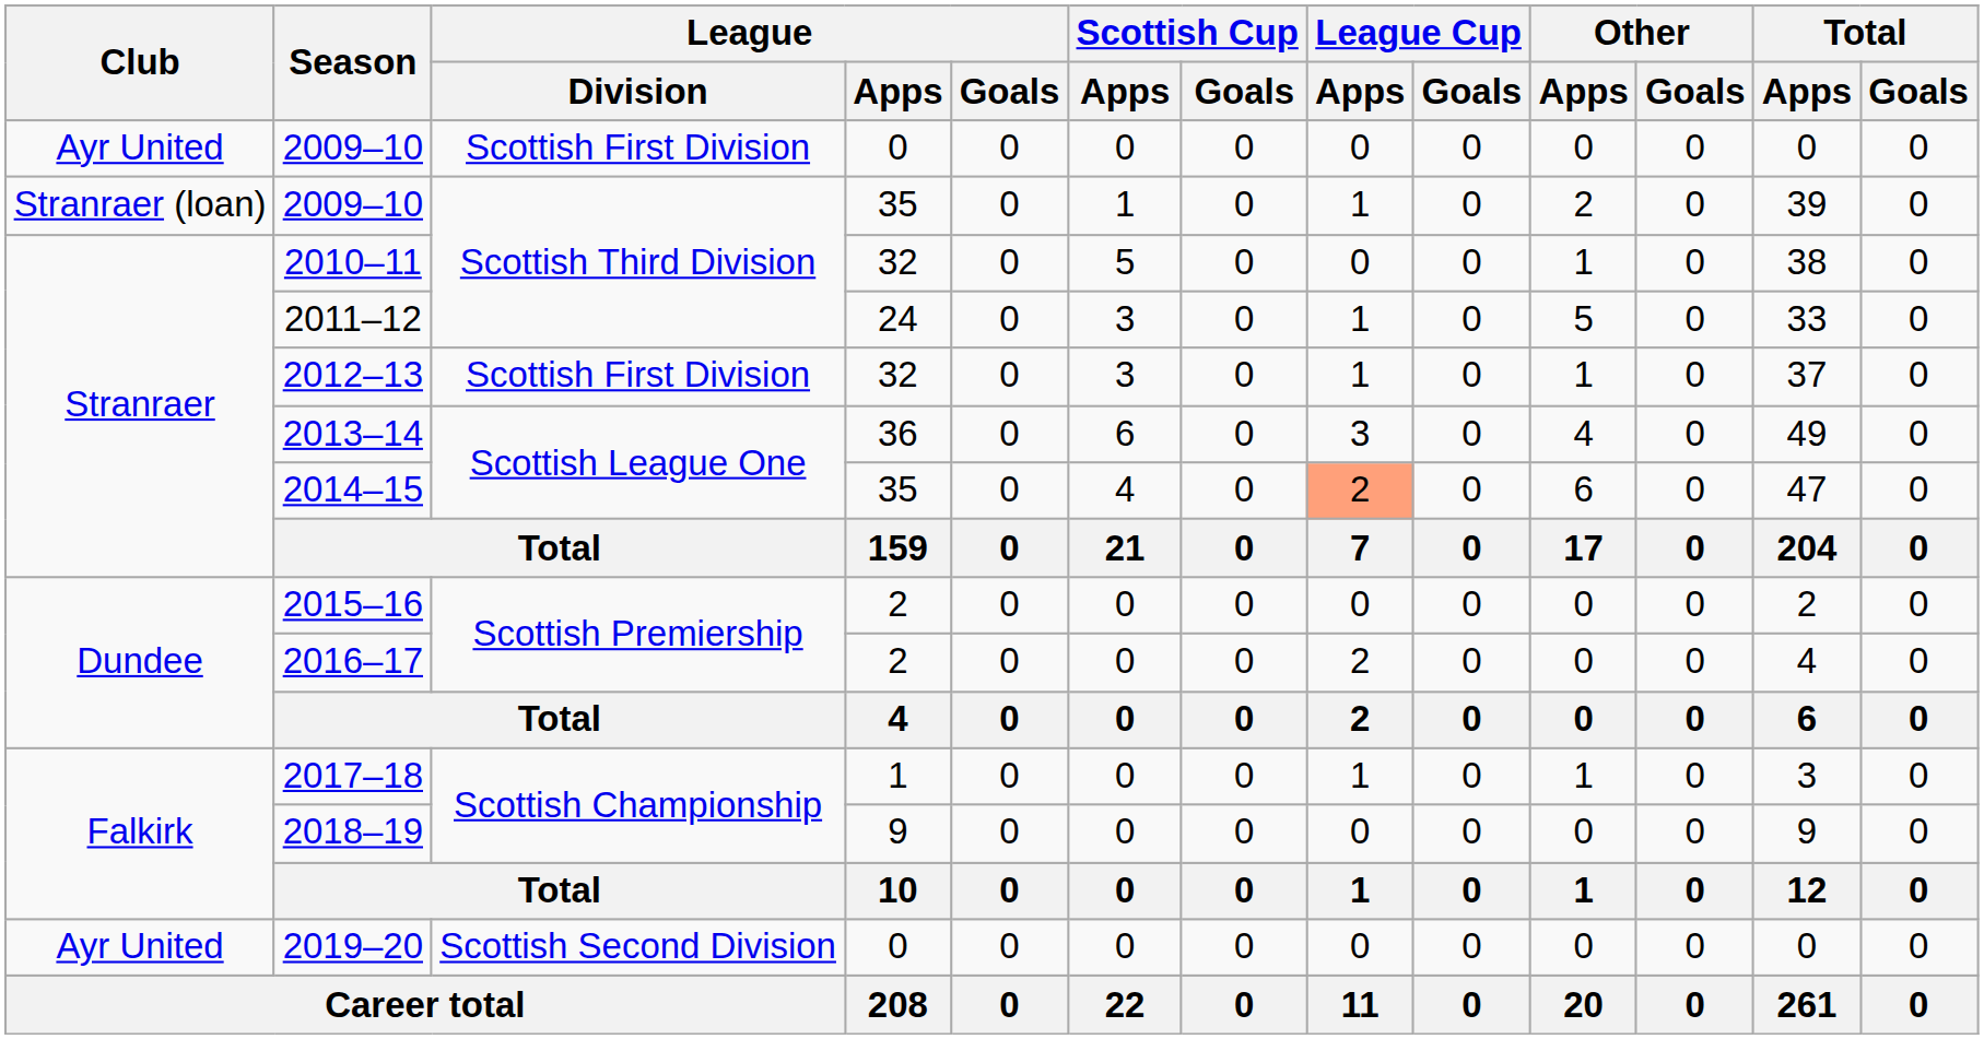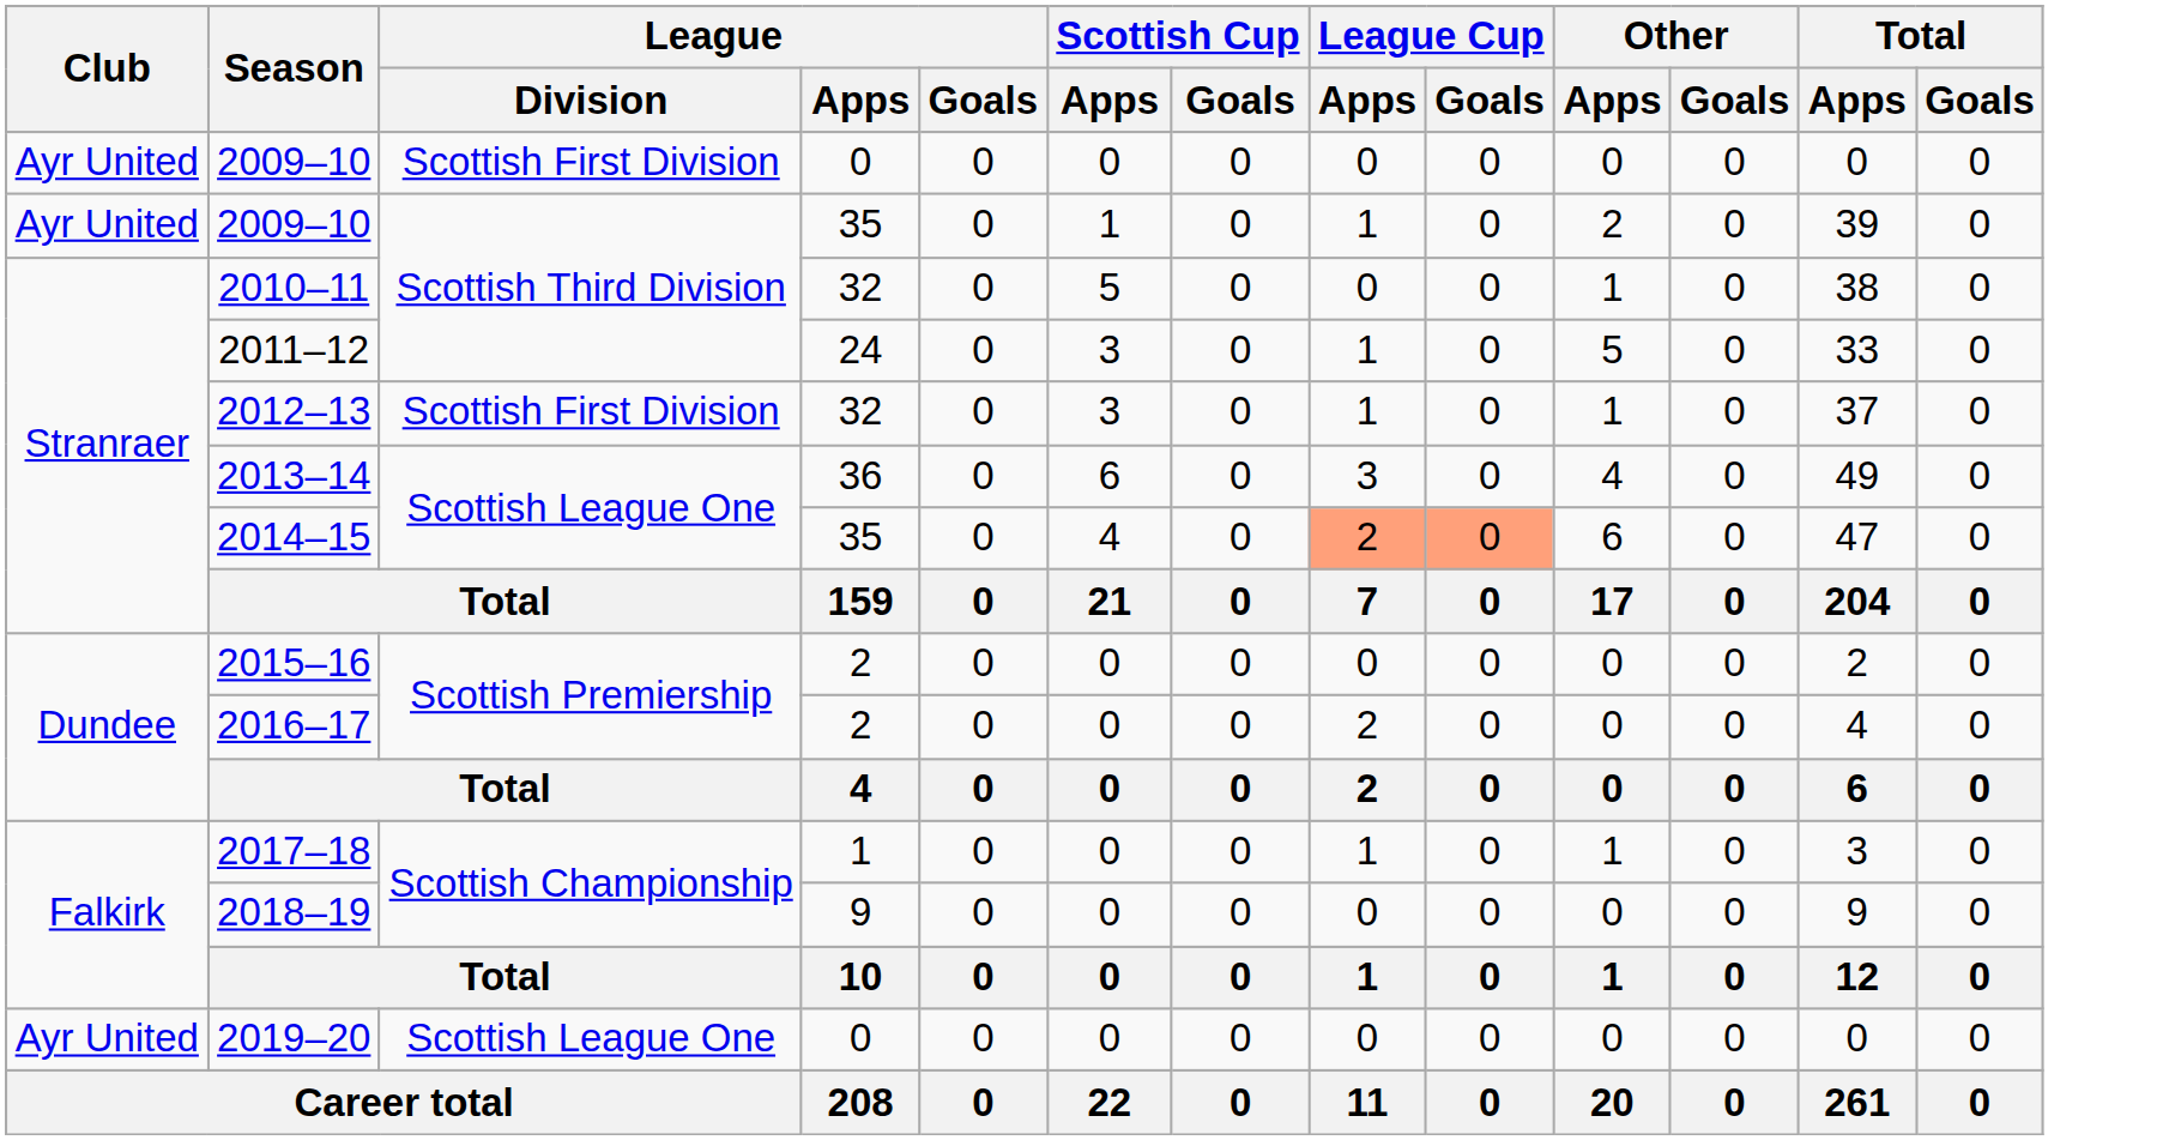2009–10 / 35 | Club: Stranraer (loan) -> Ayr United
2014–15 | League Cup / Goals: no background -> lightsalmon background
2019–20 | League / Division: Scottish Second Division -> Scottish League One
